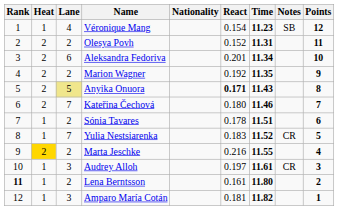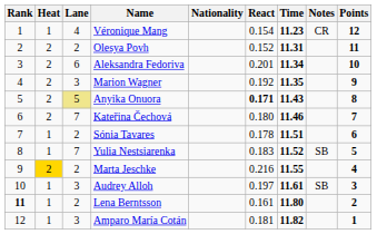Véronique Mang | Notes: SB -> CR
Marion Wagner | Lane: 2 -> 3
Yulia Nestsiarenka | Notes: CR -> SB
Audrey Alloh | Notes: CR -> SB
